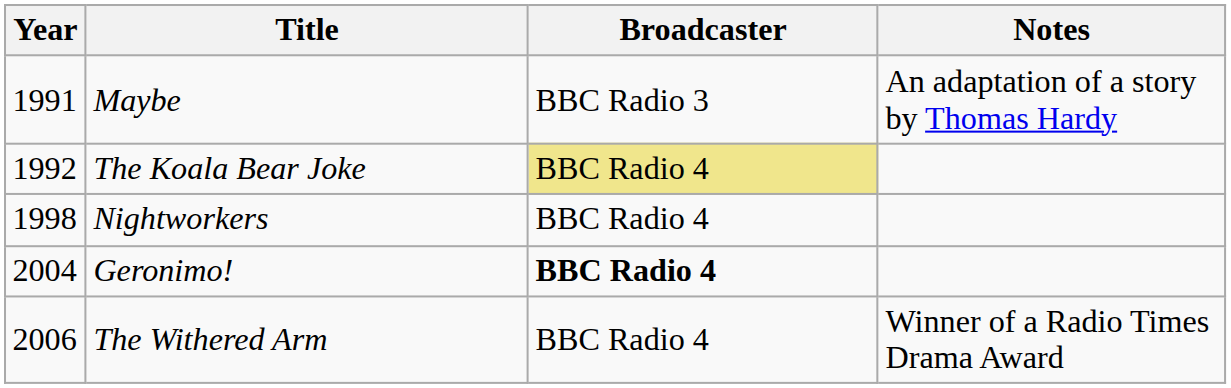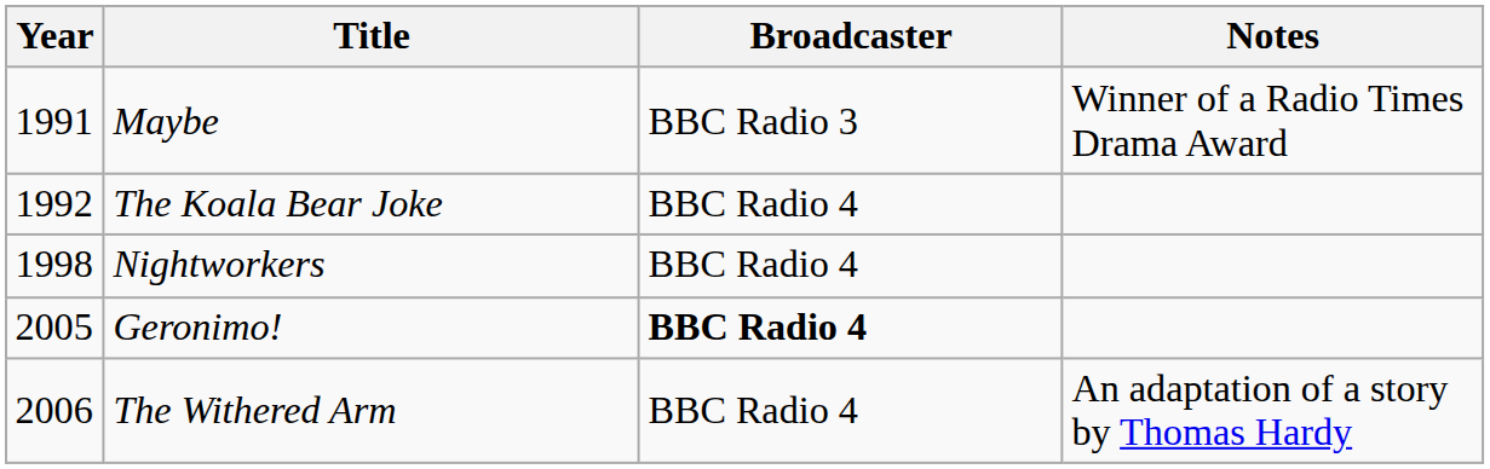Maybe | Notes: An adaptation of a story by Thomas Hardy -> Winner of a Radio Times Drama Award
The Koala Bear Joke | Broadcaster: khaki background -> no background
Geronimo! | Year: 2004 -> 2005
The Withered Arm | Notes: Winner of a Radio Times Drama Award -> An adaptation of a story by Thomas Hardy
